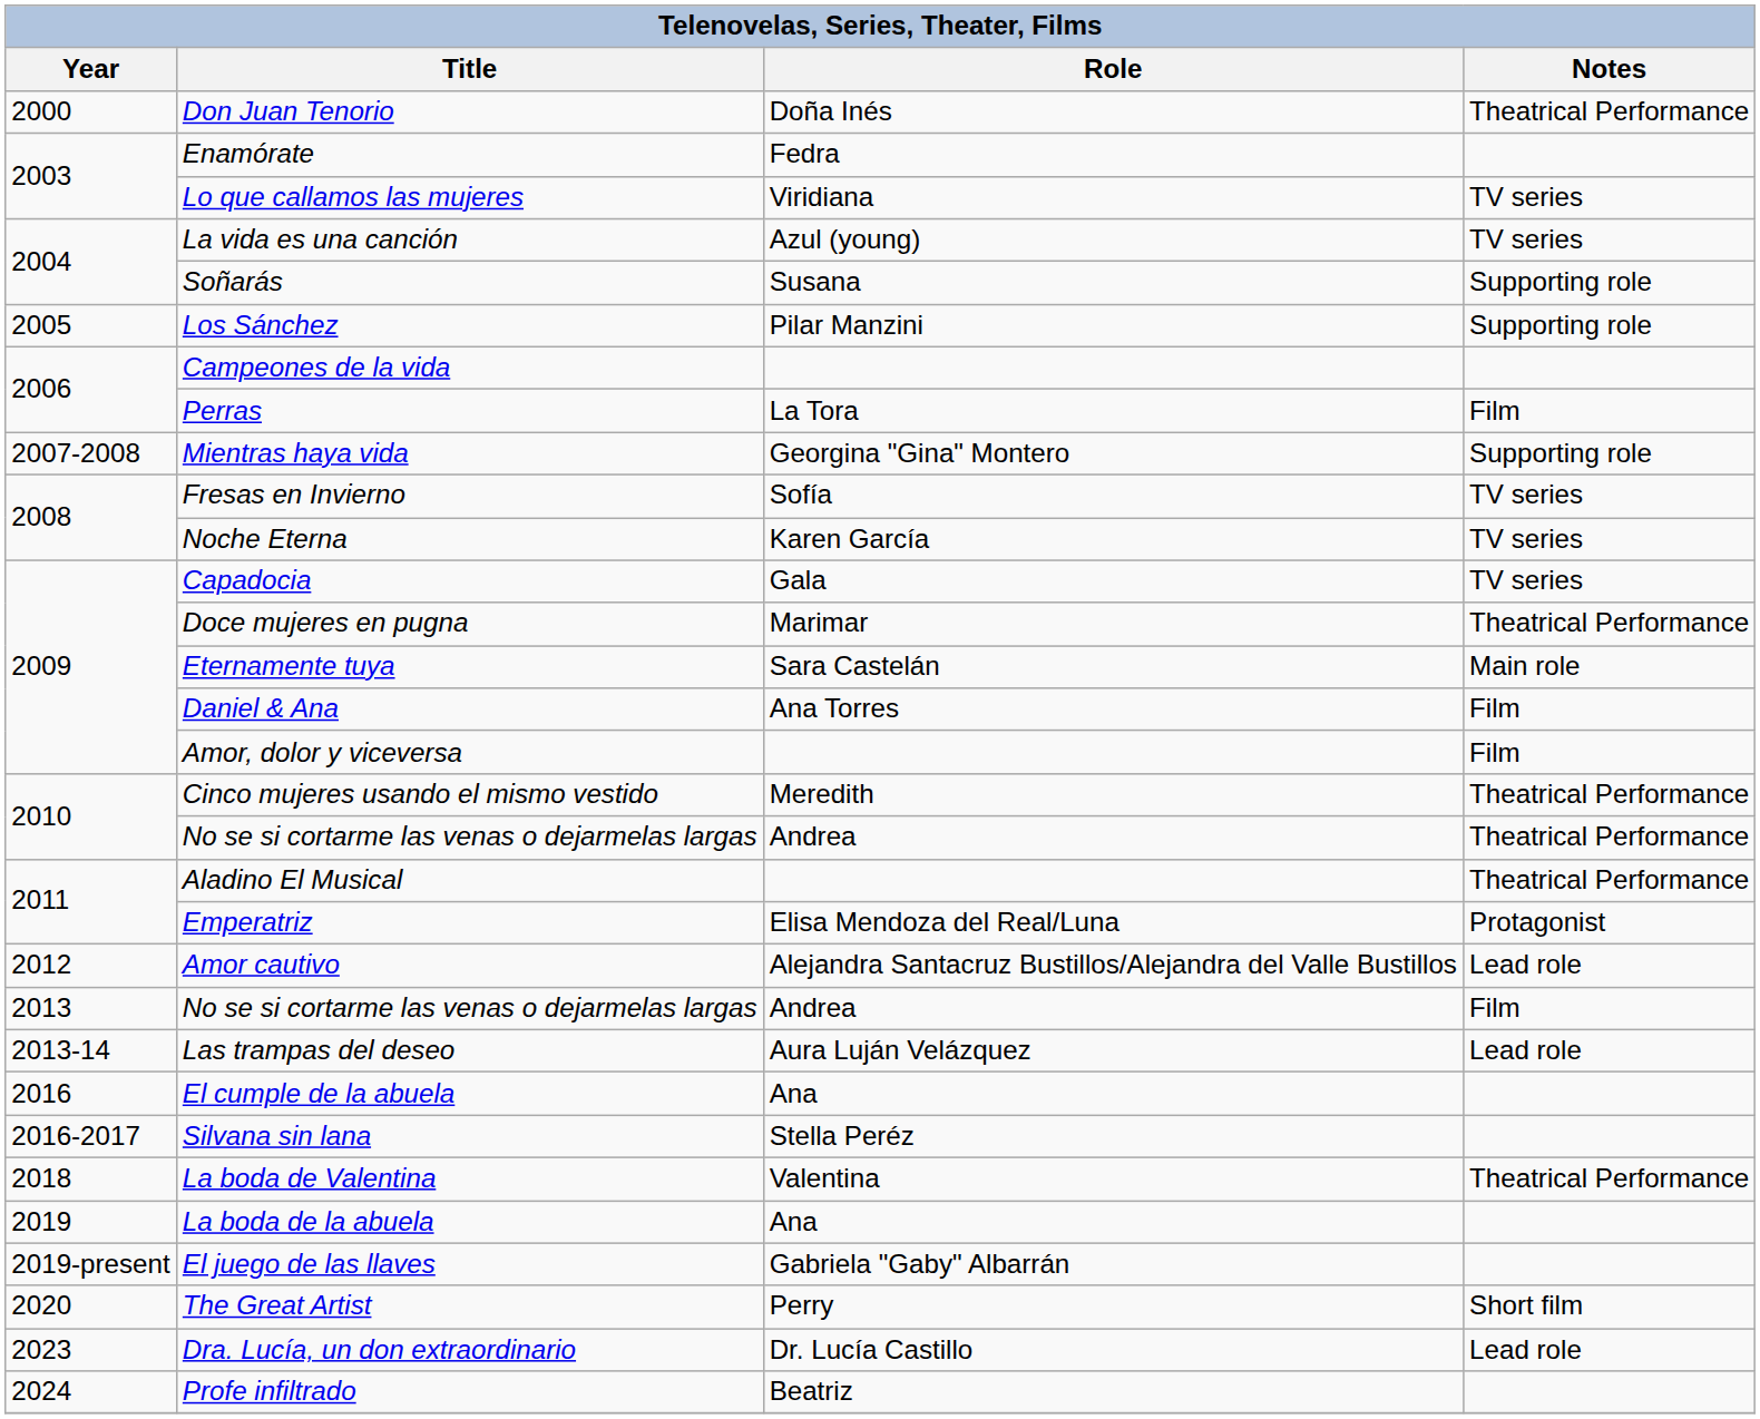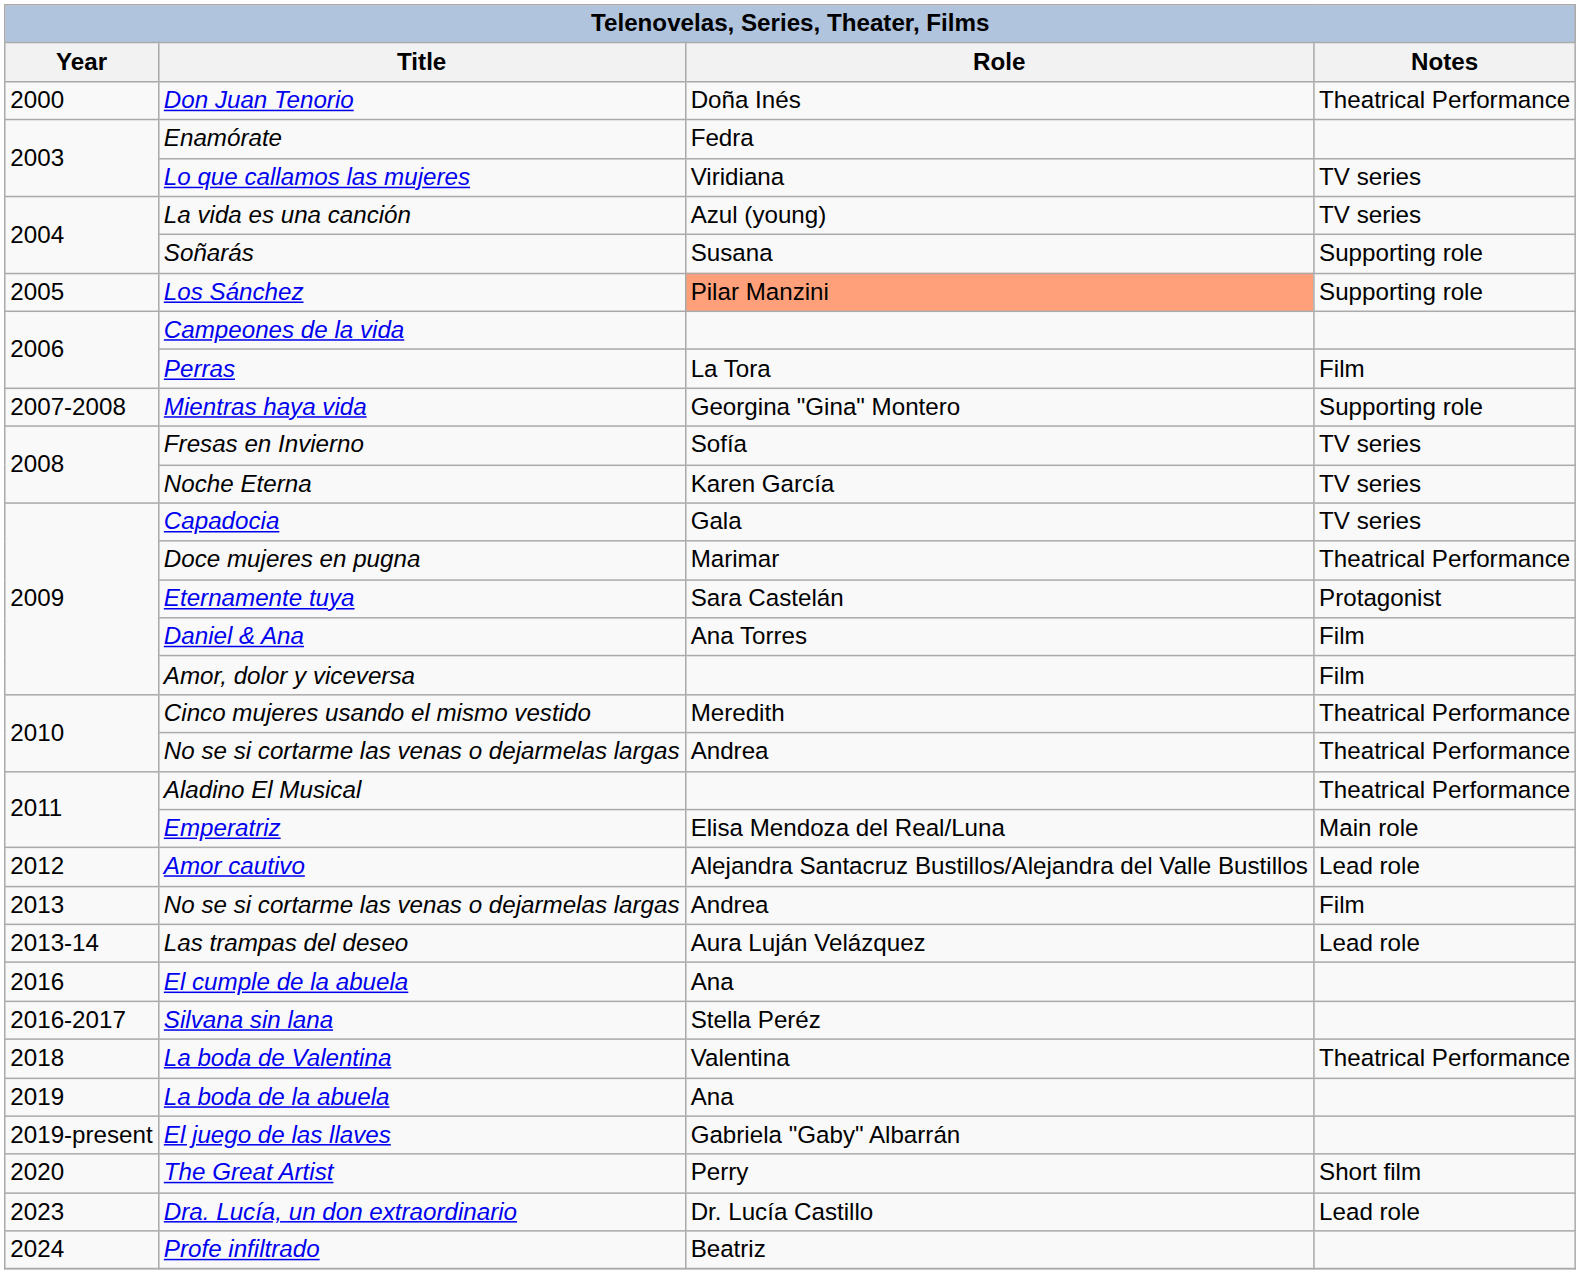Los Sánchez | Role: no background -> lightsalmon background
Eternamente tuya | Notes: Main role -> Protagonist
Emperatriz | Notes: Protagonist -> Main role
